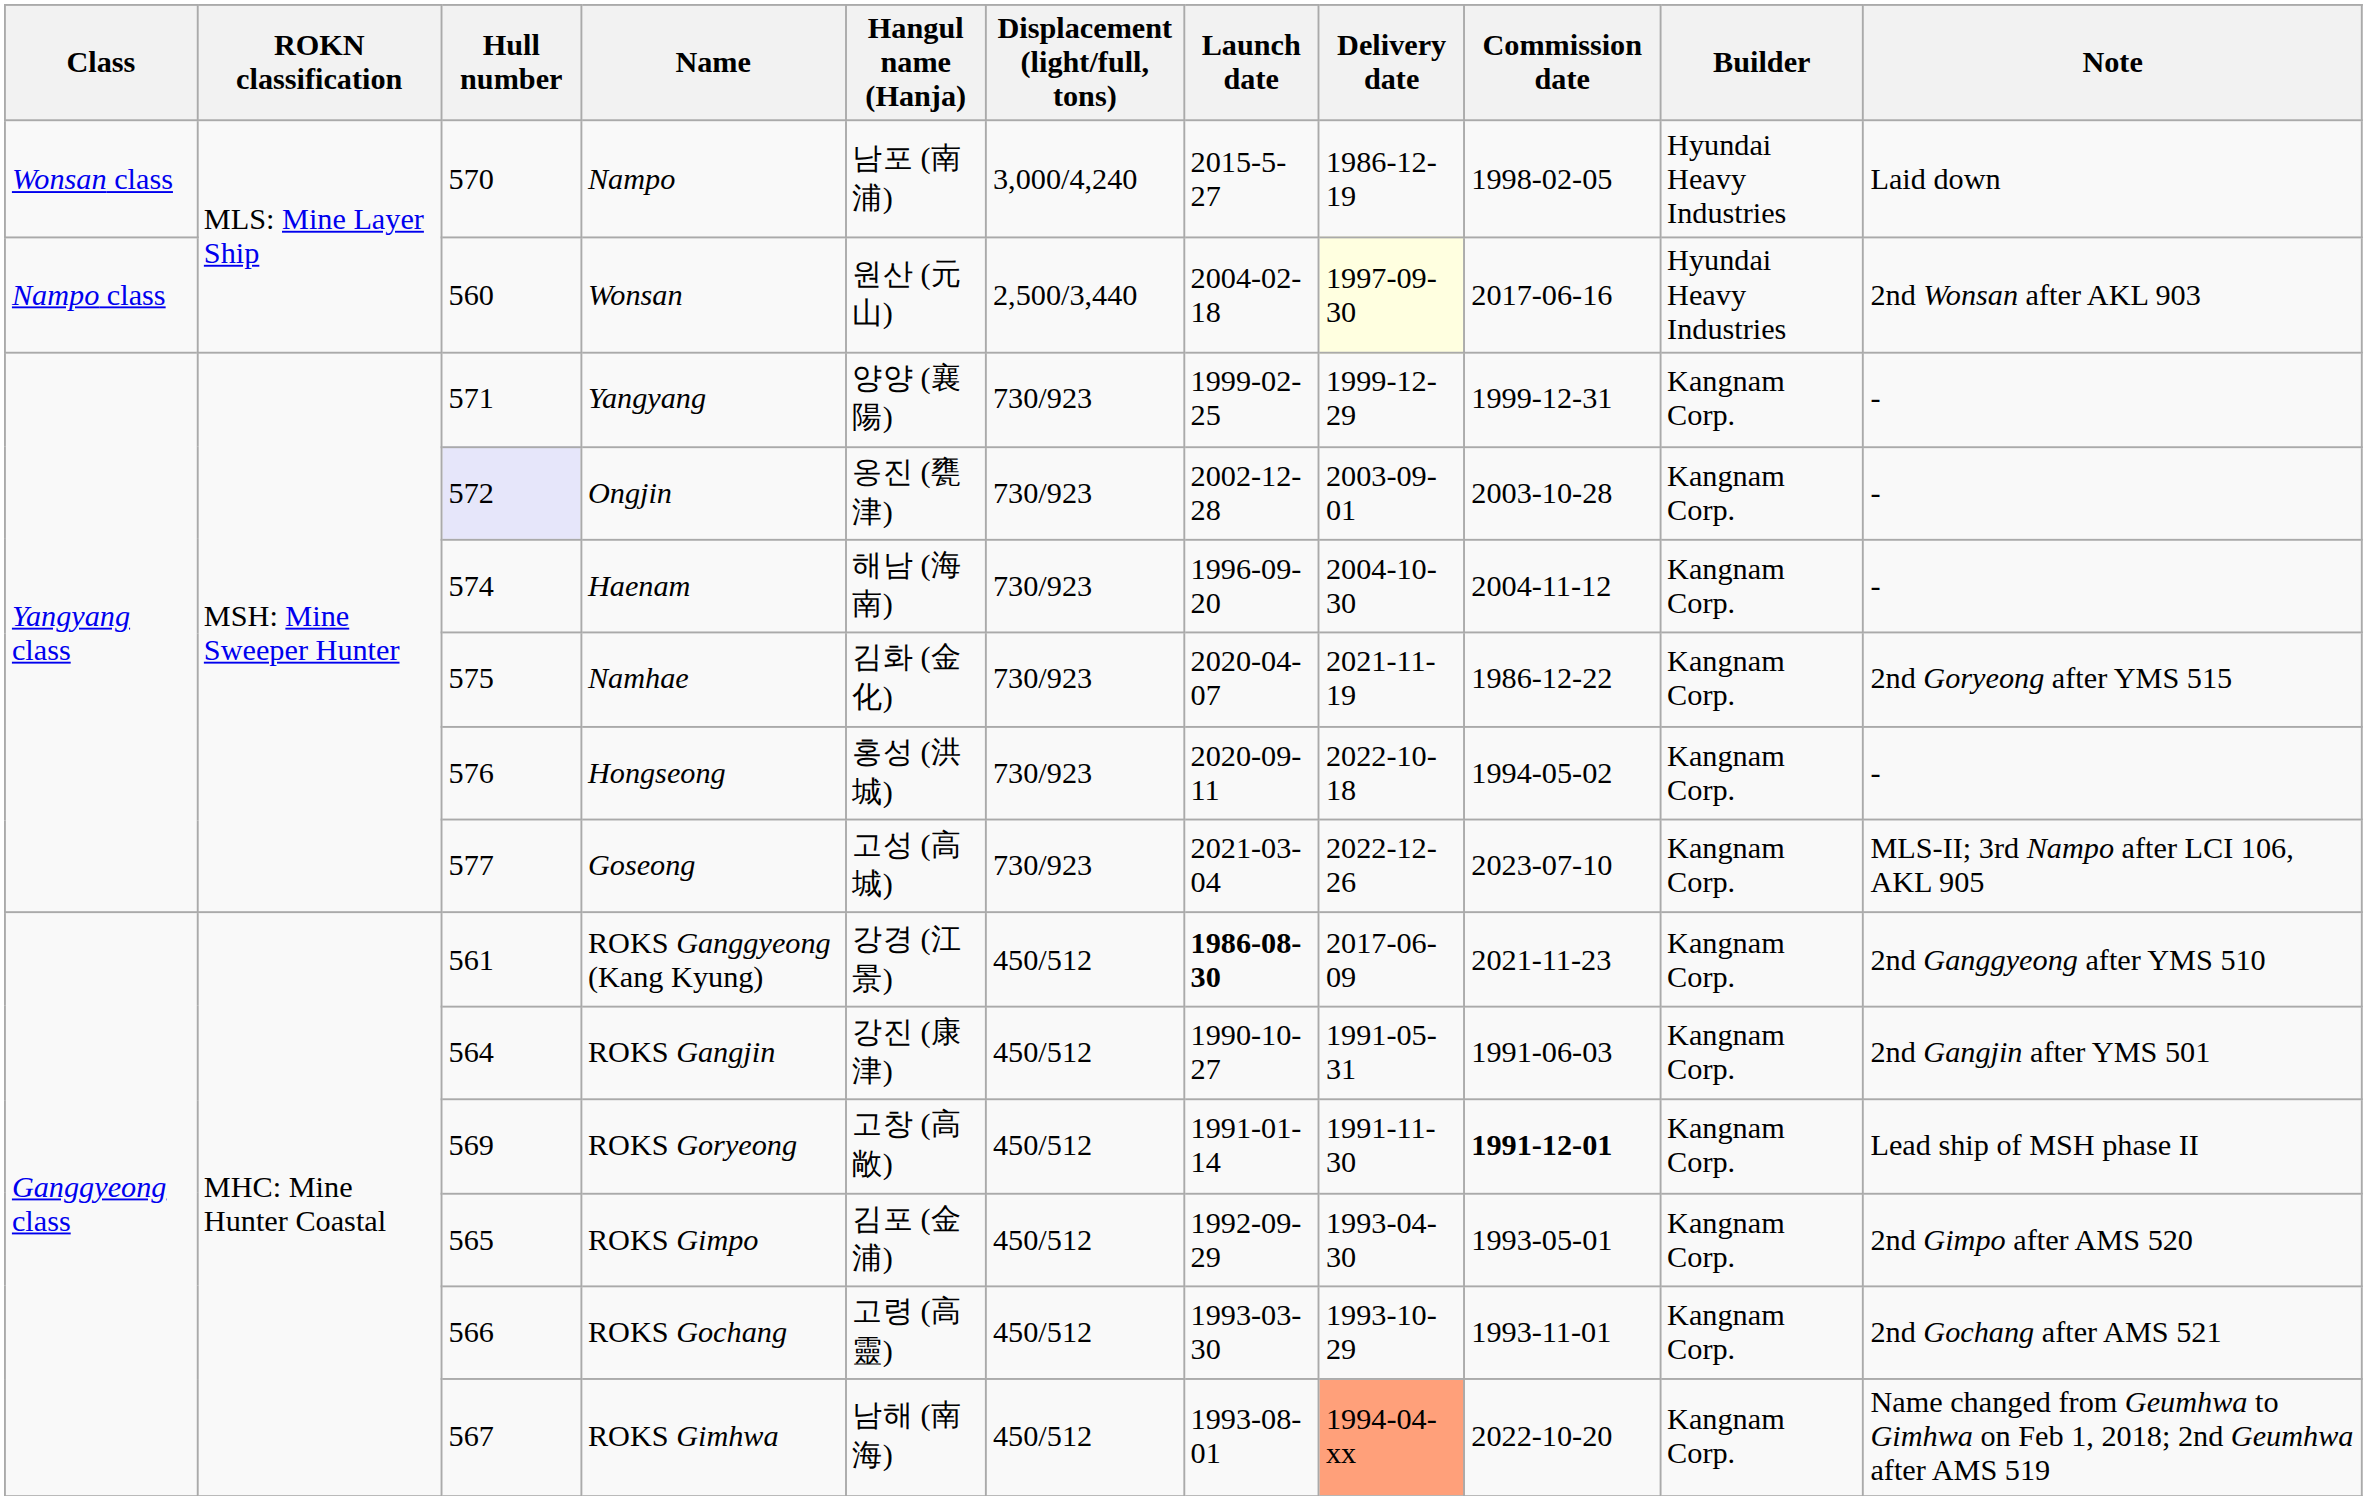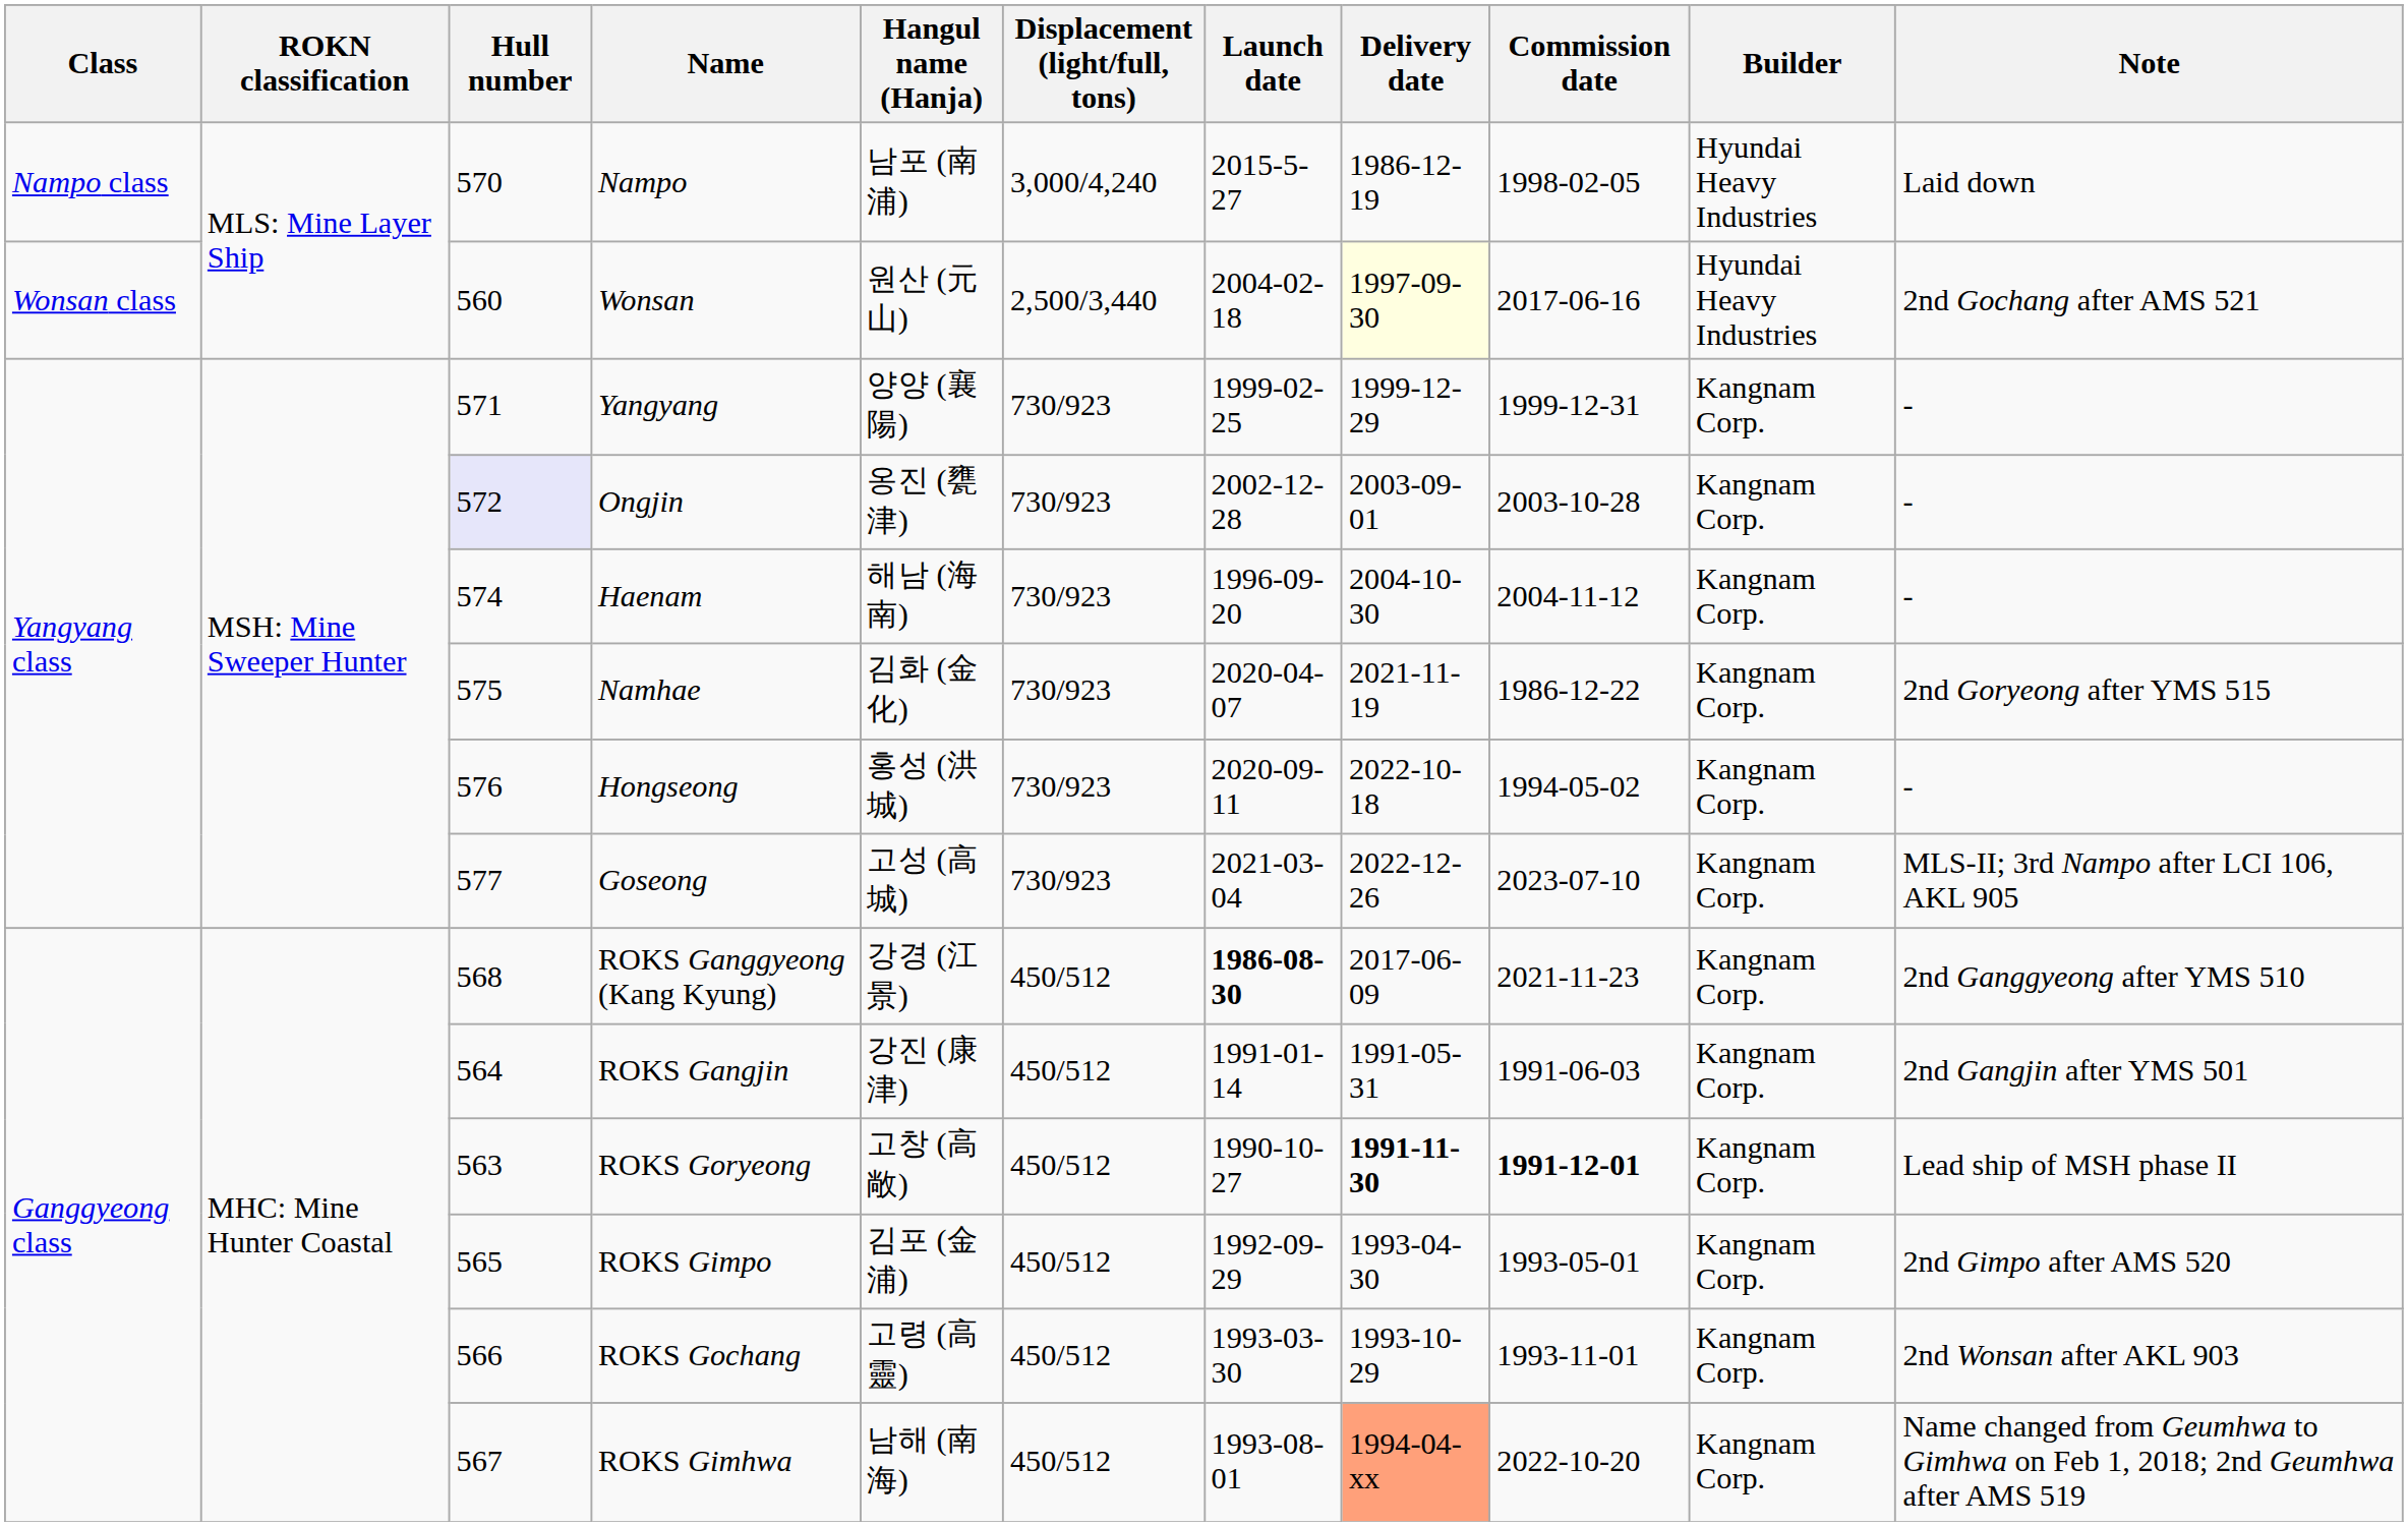Nampo | Class: Wonsan class -> Nampo class
Wonsan | Class: Nampo class -> Wonsan class
Wonsan | Note: 2nd Wonsan after AKL 903 -> 2nd Gochang after AMS 521
ROKS Ganggyeong (Kang Kyung) | Hull number: 561 -> 568
ROKS Gangjin | Launch date: 1990-10-27 -> 1991-01-14
ROKS Goryeong | Hull number: 569 -> 563
ROKS Goryeong | Launch date: 1991-01-14 -> 1990-10-27
ROKS Goryeong | Delivery date: normal -> bold
ROKS Gochang | Note: 2nd Gochang after AMS 521 -> 2nd Wonsan after AKL 903
